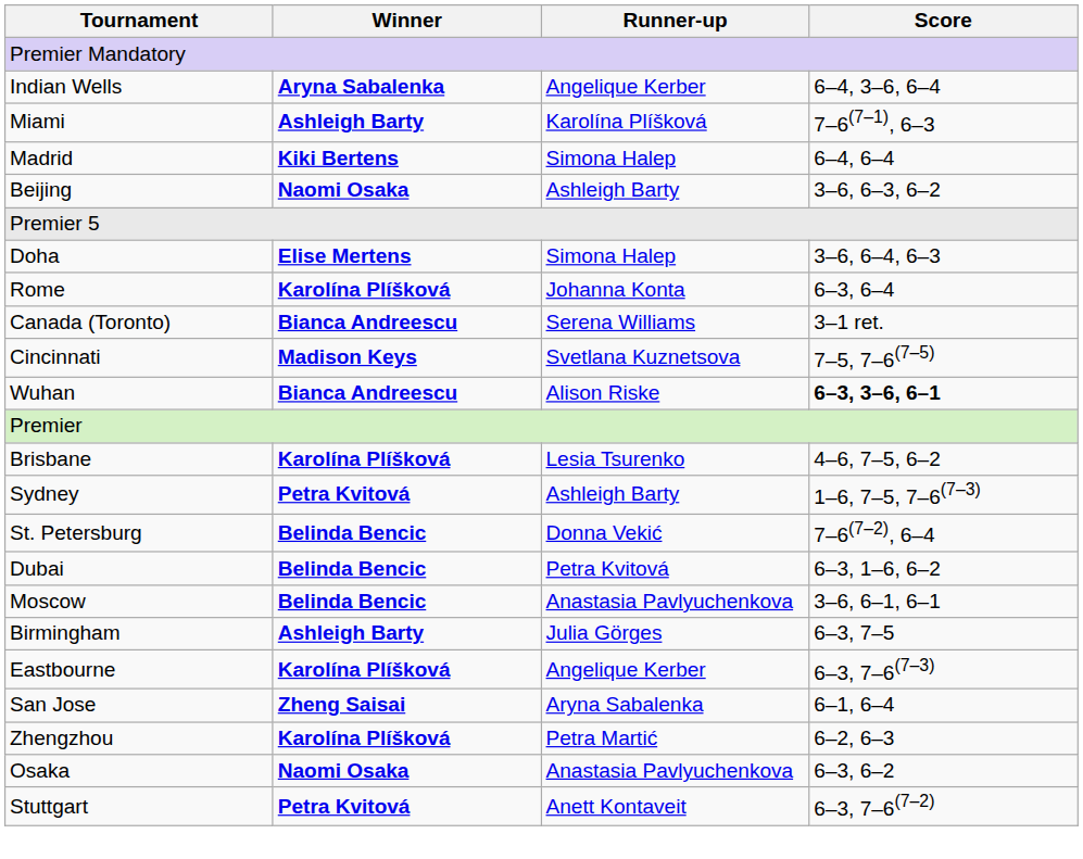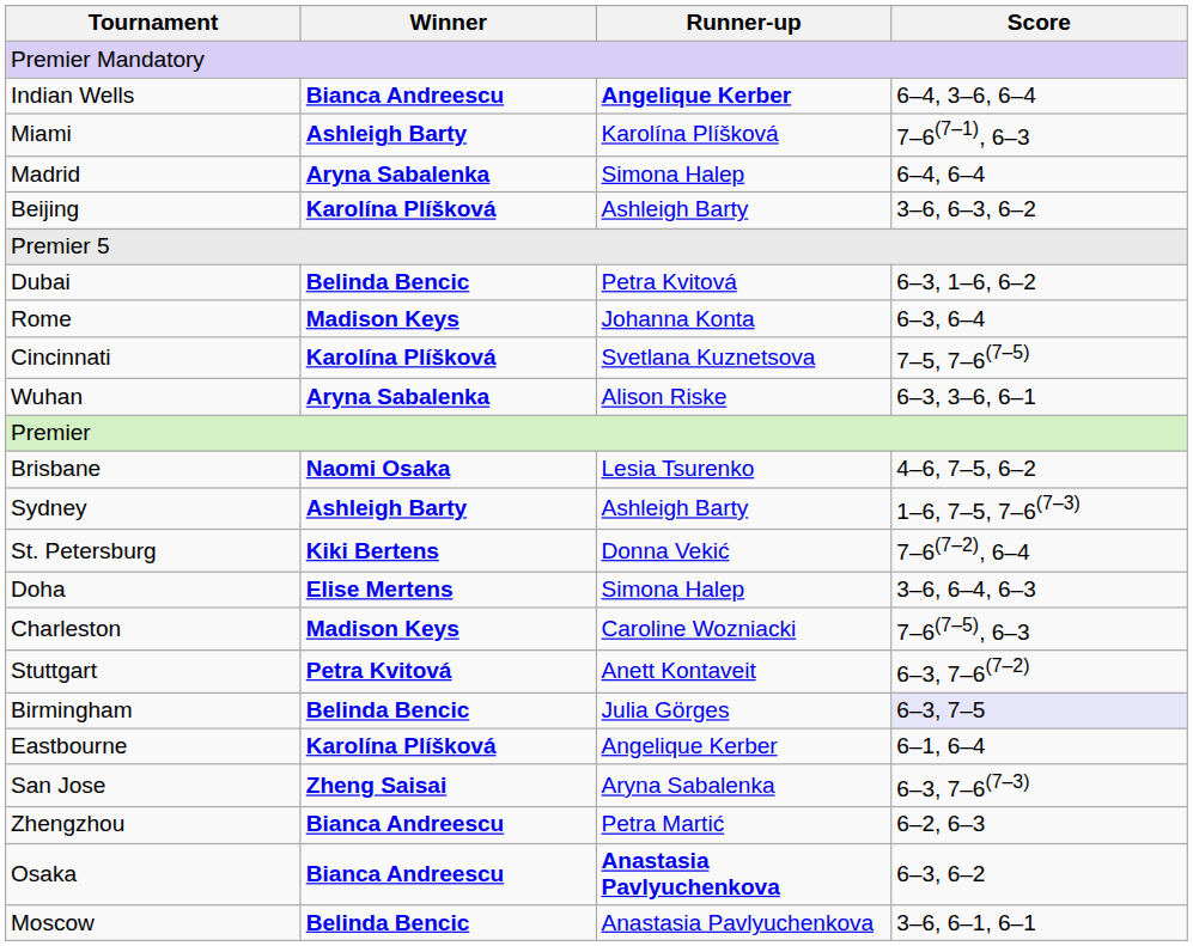Indian Wells | Winner: Aryna Sabalenka -> Bianca Andreescu
Indian Wells | Runner-up: normal -> bold
Madrid | Winner: Kiki Bertens -> Aryna Sabalenka
Beijing | Winner: Naomi Osaka -> Karolína Plíšková
rows swapped: Dubai <-> Doha
Rome | Winner: Karolína Plíšková -> Madison Keys
- row: Canada (Toronto) | Bianca Andreescu | Serena Williams | 3–1 ret.
Cincinnati | Winner: Madison Keys -> Karolína Plíšková
Wuhan | Winner: Bianca Andreescu -> Aryna Sabalenka
Wuhan | Score: bold -> normal
Brisbane | Winner: Karolína Plíšková -> Naomi Osaka
Sydney | Winner: Petra Kvitová -> Ashleigh Barty
St. Petersburg | Winner: Belinda Bencic -> Kiki Bertens
+ row: Charleston | Madison Keys | Caroline Wozniacki | 7–6(7–5), 6–3
rows swapped: Stuttgart <-> Moscow
Birmingham | Winner: Ashleigh Barty -> Belinda Bencic
Birmingham | Score: no background -> lavender background
Eastbourne | Score: 6–3, 7–6(7–3) -> 6–1, 6–4
San Jose | Score: 6–1, 6–4 -> 6–3, 7–6(7–3)
Zhengzhou | Winner: Karolína Plíšková -> Bianca Andreescu
Osaka | Winner: Naomi Osaka -> Bianca Andreescu
Osaka | Runner-up: normal -> bold
